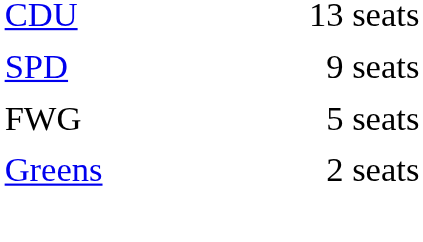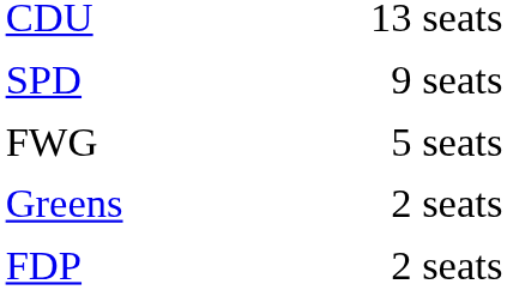+ row: FDP | 2 seats
